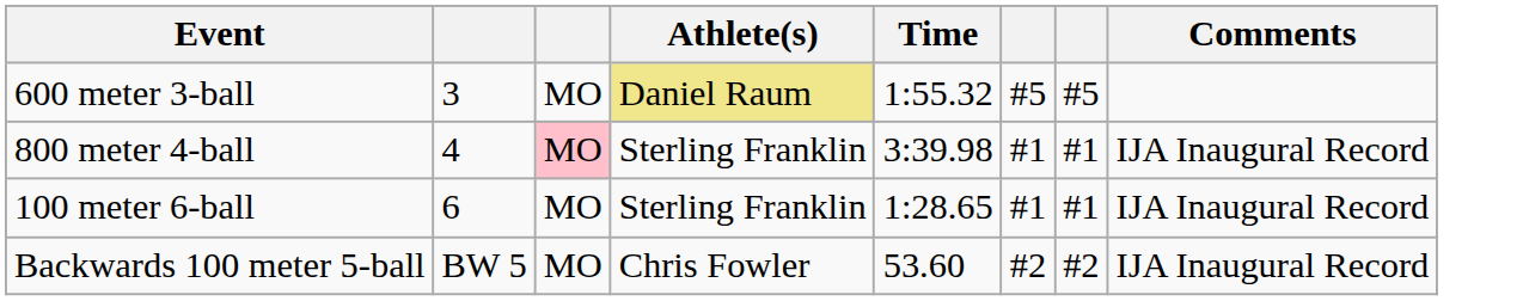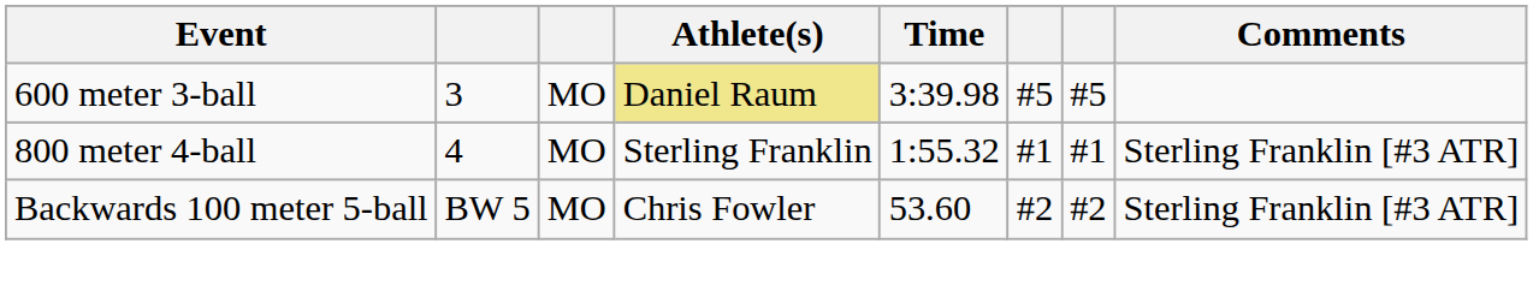600 meter 3-ball | Time: 1:55.32 -> 3:39.98
800 meter 4-ball | column 3: pink background -> no background
800 meter 4-ball | Time: 3:39.98 -> 1:55.32
800 meter 4-ball | Comments: IJA Inaugural Record -> Sterling Franklin [#3 ATR]
- row: 100 meter 6-ball | 6 | MO | Sterling Franklin | 1:28.65 | #1 | #1 | IJA Inaugural Record
Backwards 100 meter 5-ball | Comments: IJA Inaugural Record -> Sterling Franklin [#3 ATR]
